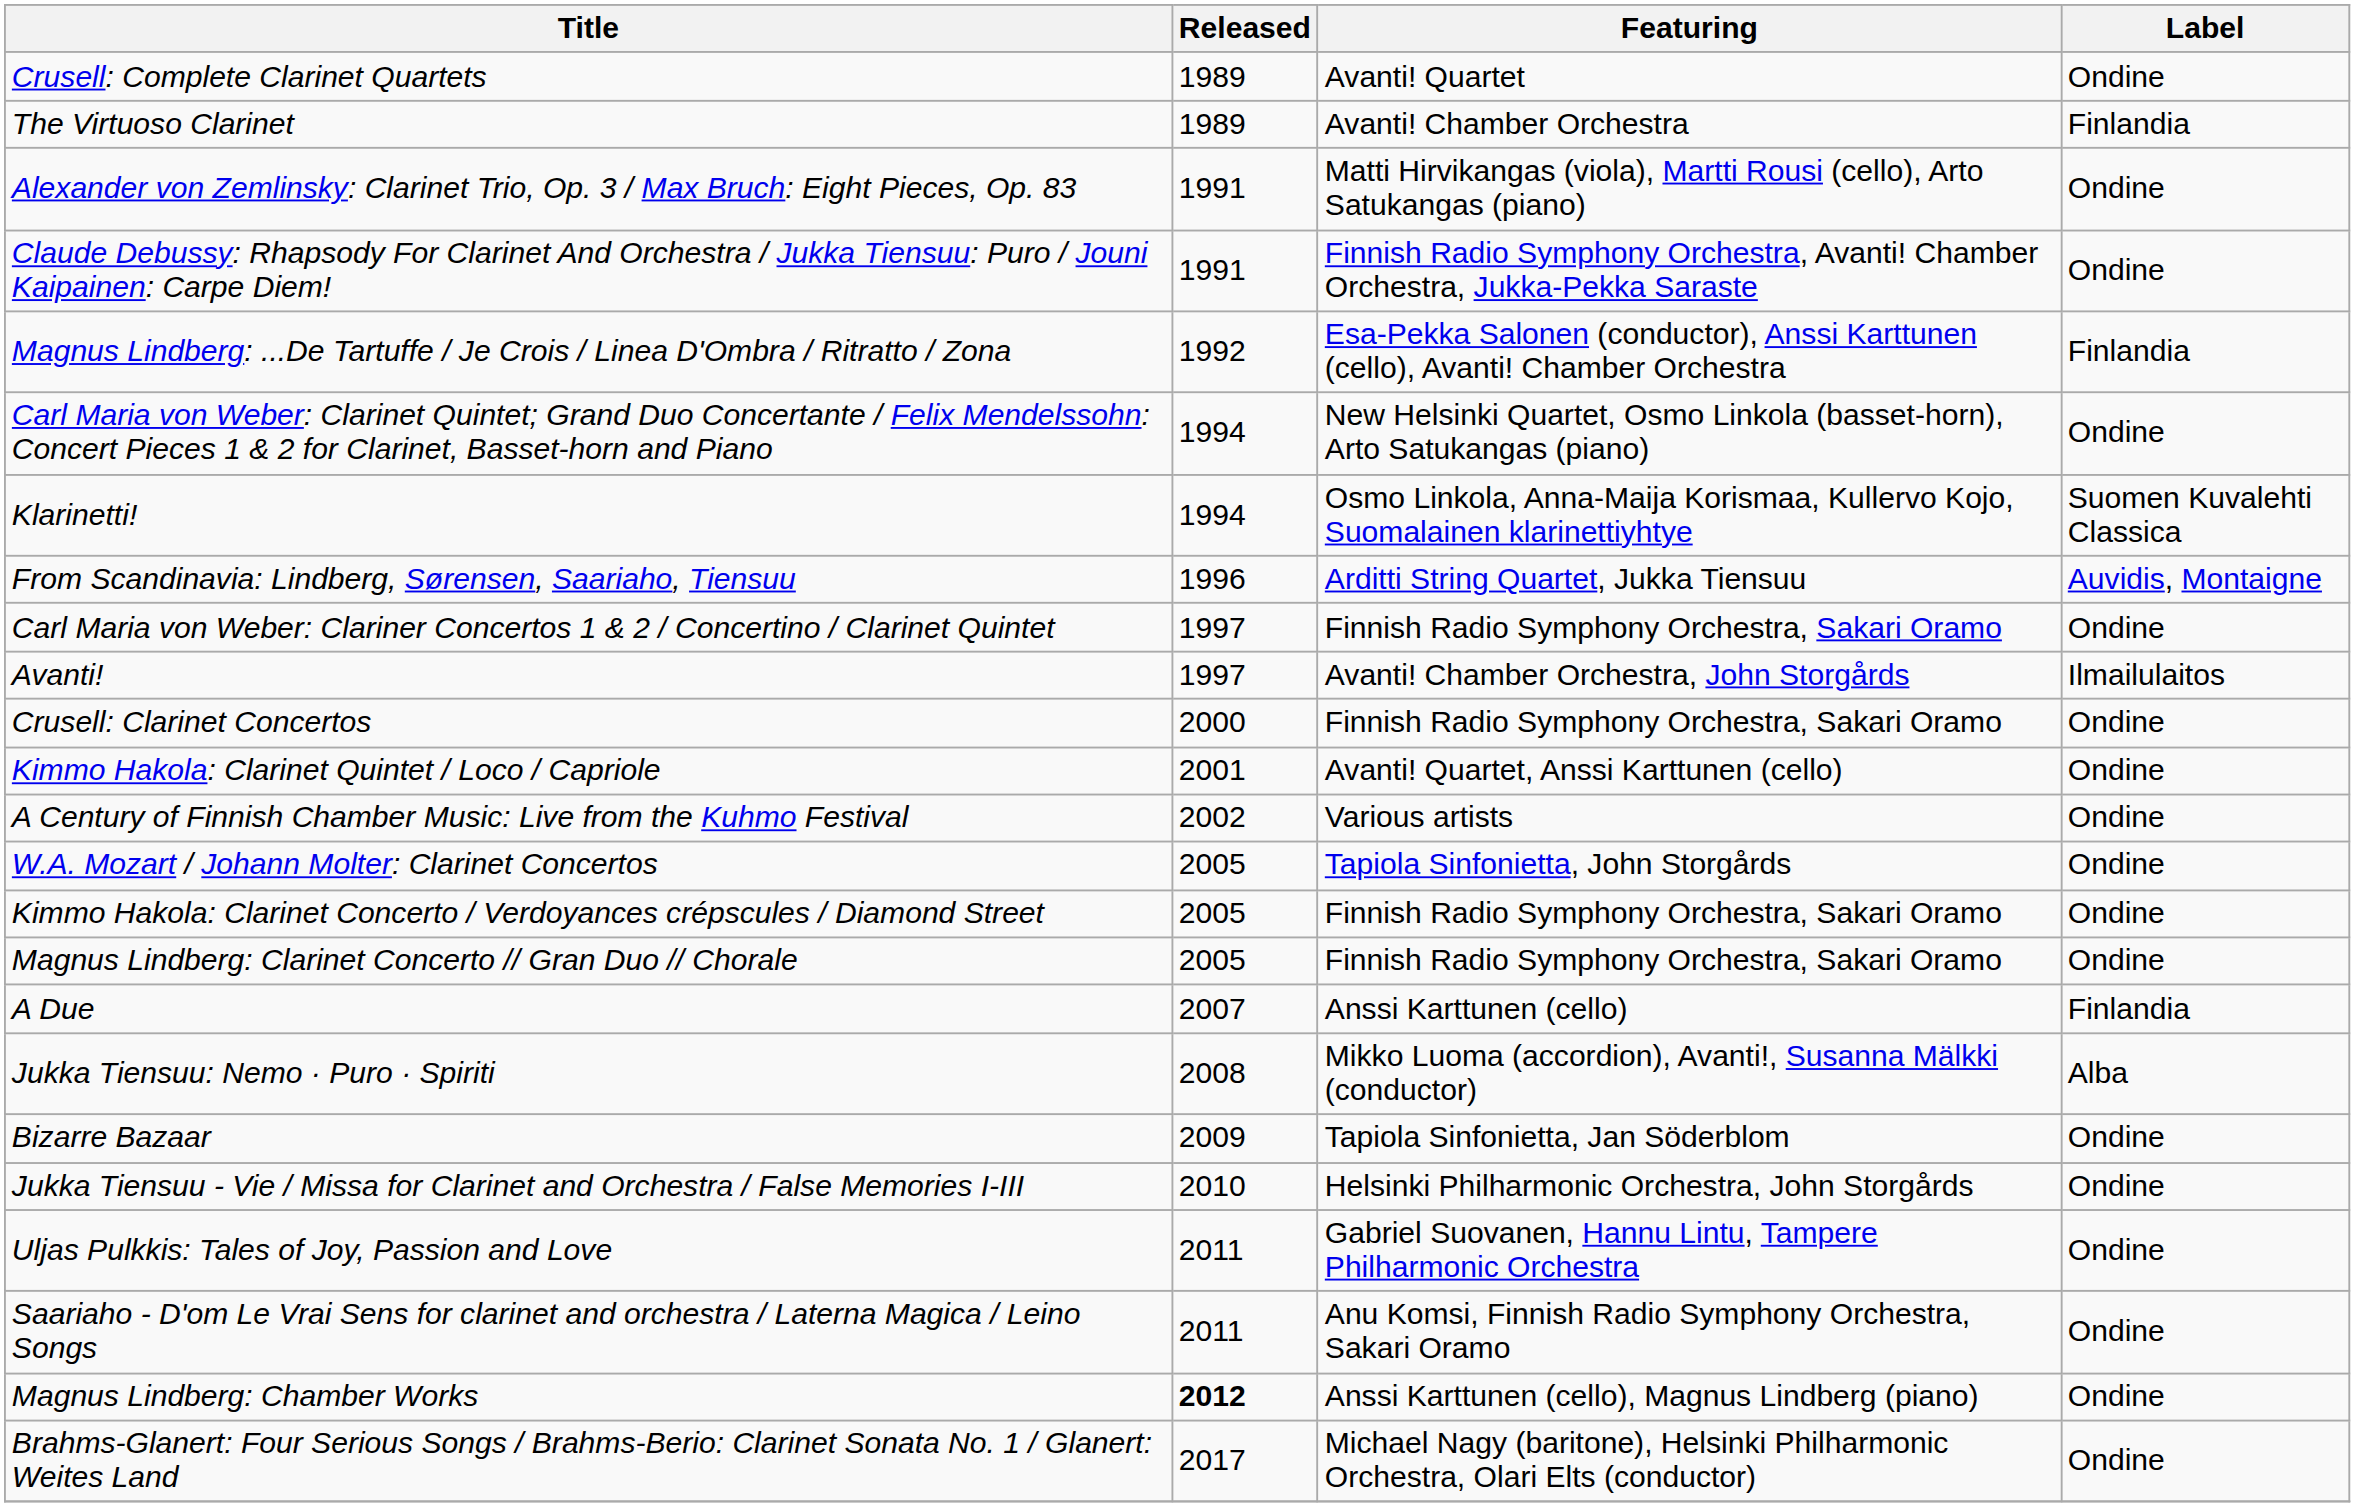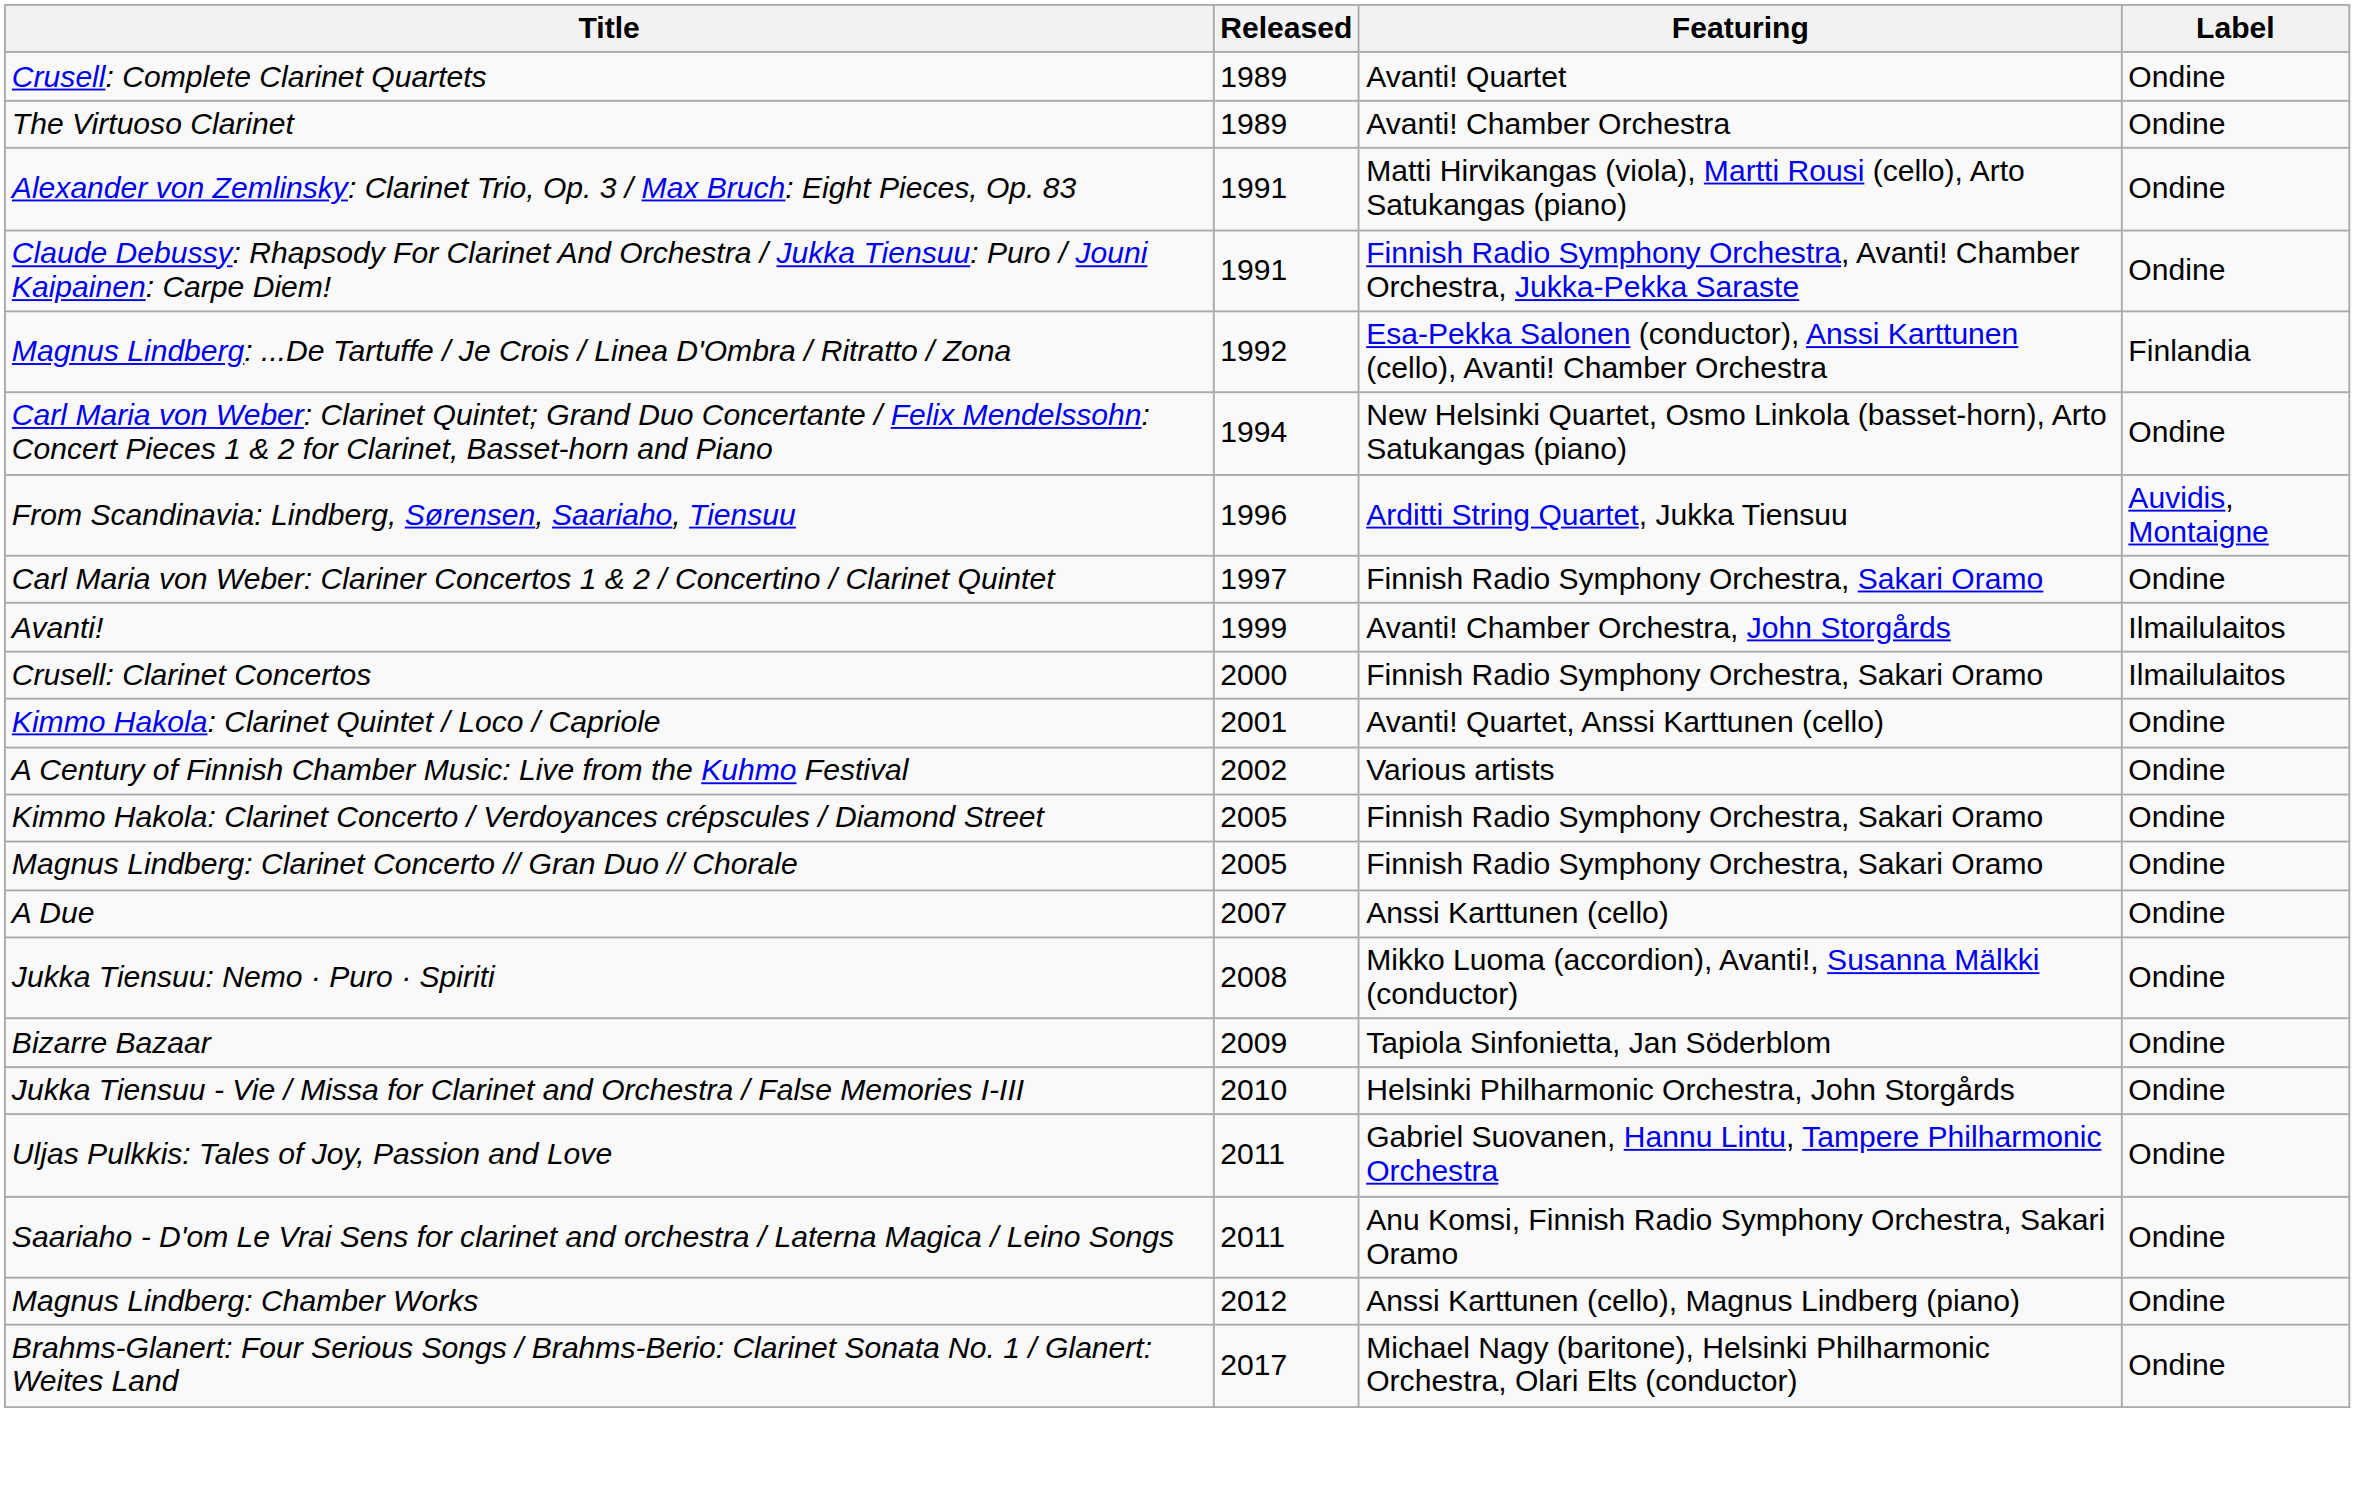The Virtuoso Clarinet | Label: Finlandia -> Ondine
- row: Klarinetti! | 1994 | Osmo Linkola, Anna-Maija Korismaa, Kullervo Kojo, Suomalainen klarinettiyhtye | Suomen Kuvalehti Classica
Avanti! | Released: 1997 -> 1999
Crusell: Clarinet Concertos | Label: Ondine -> Ilmailulaitos
- row: W.A. Mozart / Johann Molter: Clarinet Concertos | 2005 | Tapiola Sinfonietta, John Storgårds | Ondine
A Due | Label: Finlandia -> Ondine
Jukka Tiensuu: Nemo · Puro · Spiriti | Label: Alba -> Ondine
Magnus Lindberg: Chamber Works | Released: bold -> normal
